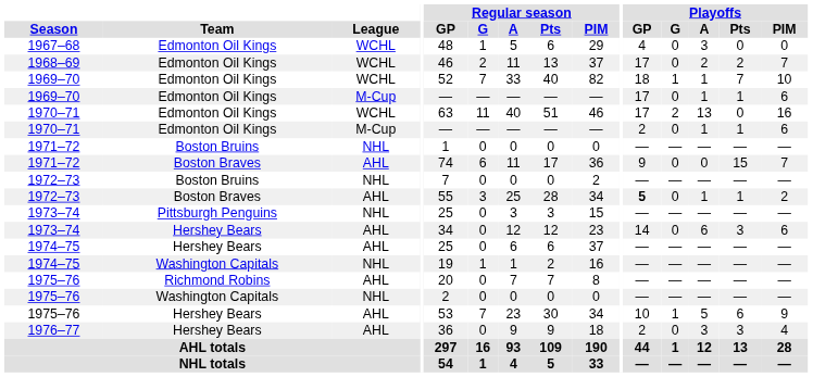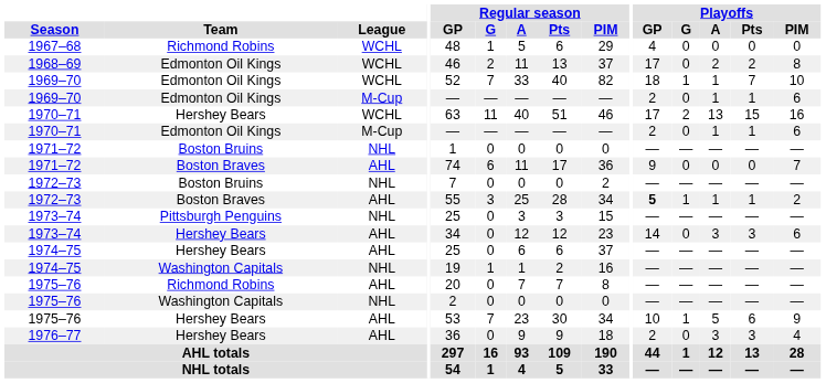1967–68 | Team: Edmonton Oil Kings -> Richmond Robins
1967–68 | Playoffs / A: 3 -> 0
1968–69 | Playoffs / PIM: 7 -> 8
1969–70 / M-Cup | Playoffs / GP: 17 -> 2
1970–71 / WCHL | Team: Edmonton Oil Kings -> Hershey Bears
1970–71 / WCHL | Playoffs / Pts: 0 -> 15
1971–72 / AHL | Playoffs / Pts: 15 -> 0
1972–73 / AHL | Playoffs / G: 0 -> 1
1973–74 / AHL | Playoffs / A: 6 -> 3
